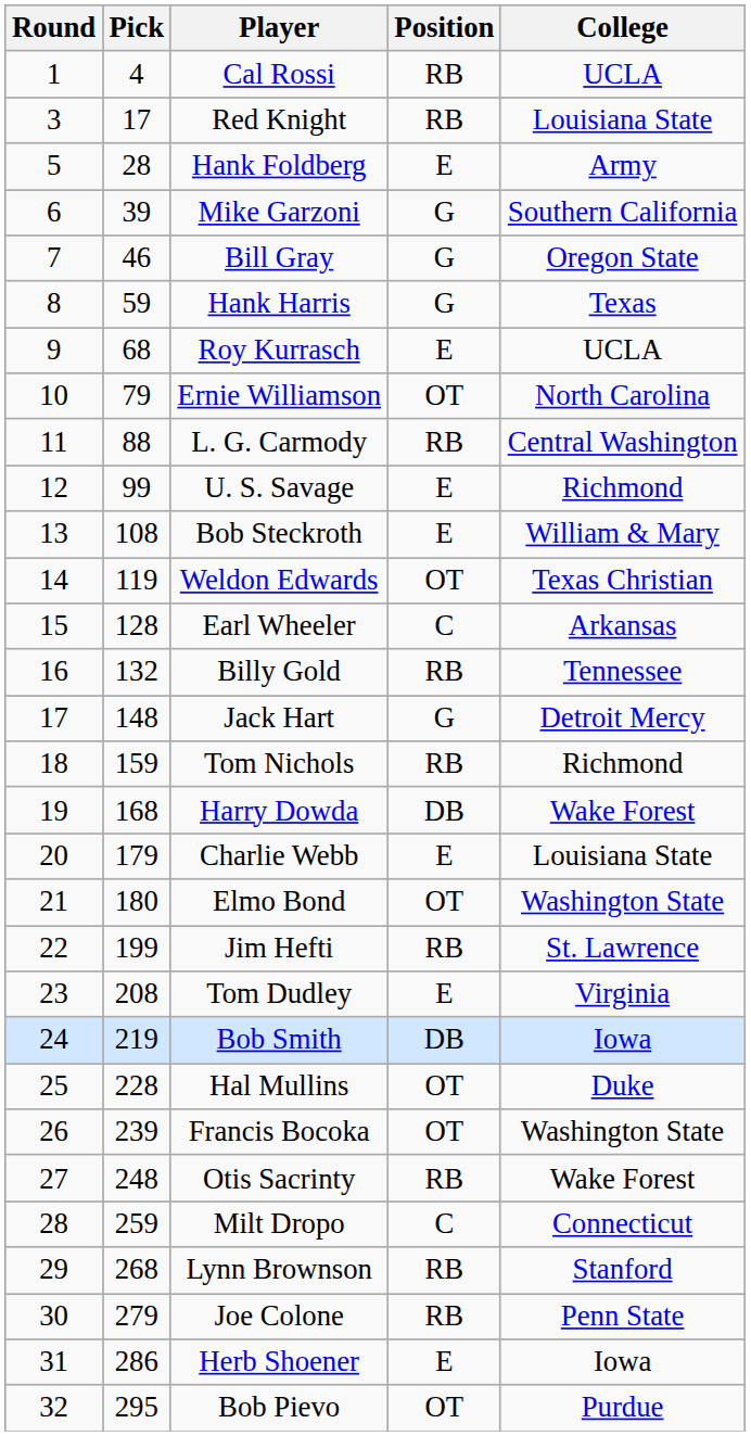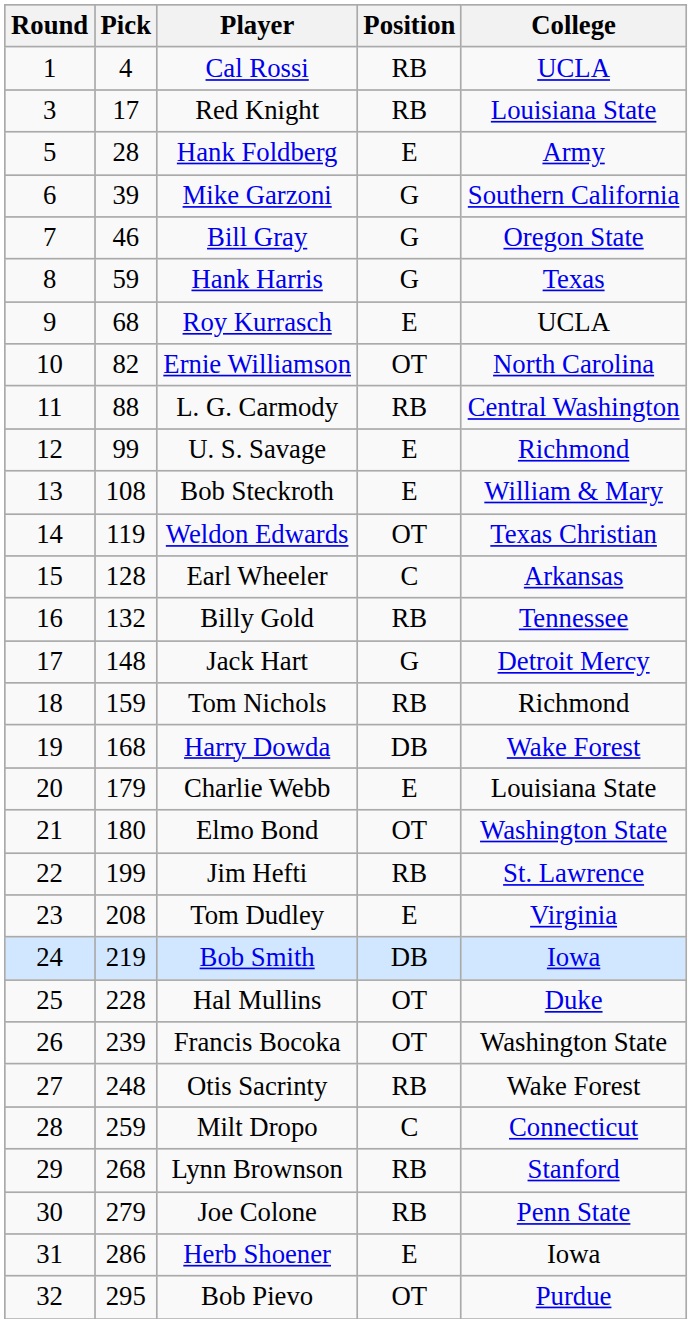Ernie Williamson | Pick: 79 -> 82
